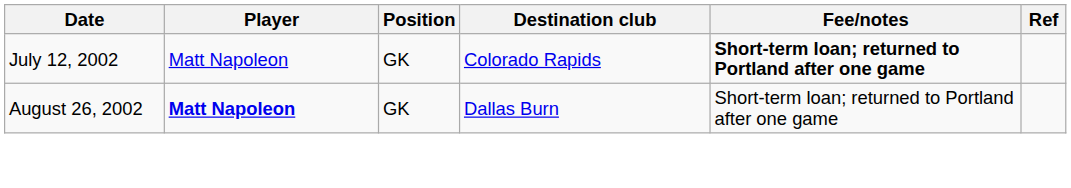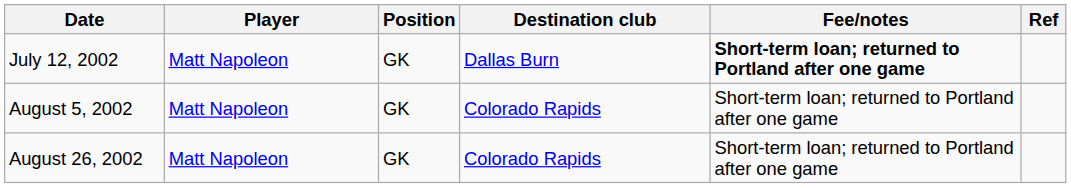July 12, 2002 | Destination club: Colorado Rapids -> Dallas Burn
+ row: August 5, 2002 | Matt Napoleon | GK | Colorado Rapids | Short-term loan; returned to Portland after one game
August 26, 2002 | Player: bold -> normal
August 26, 2002 | Destination club: Dallas Burn -> Colorado Rapids
